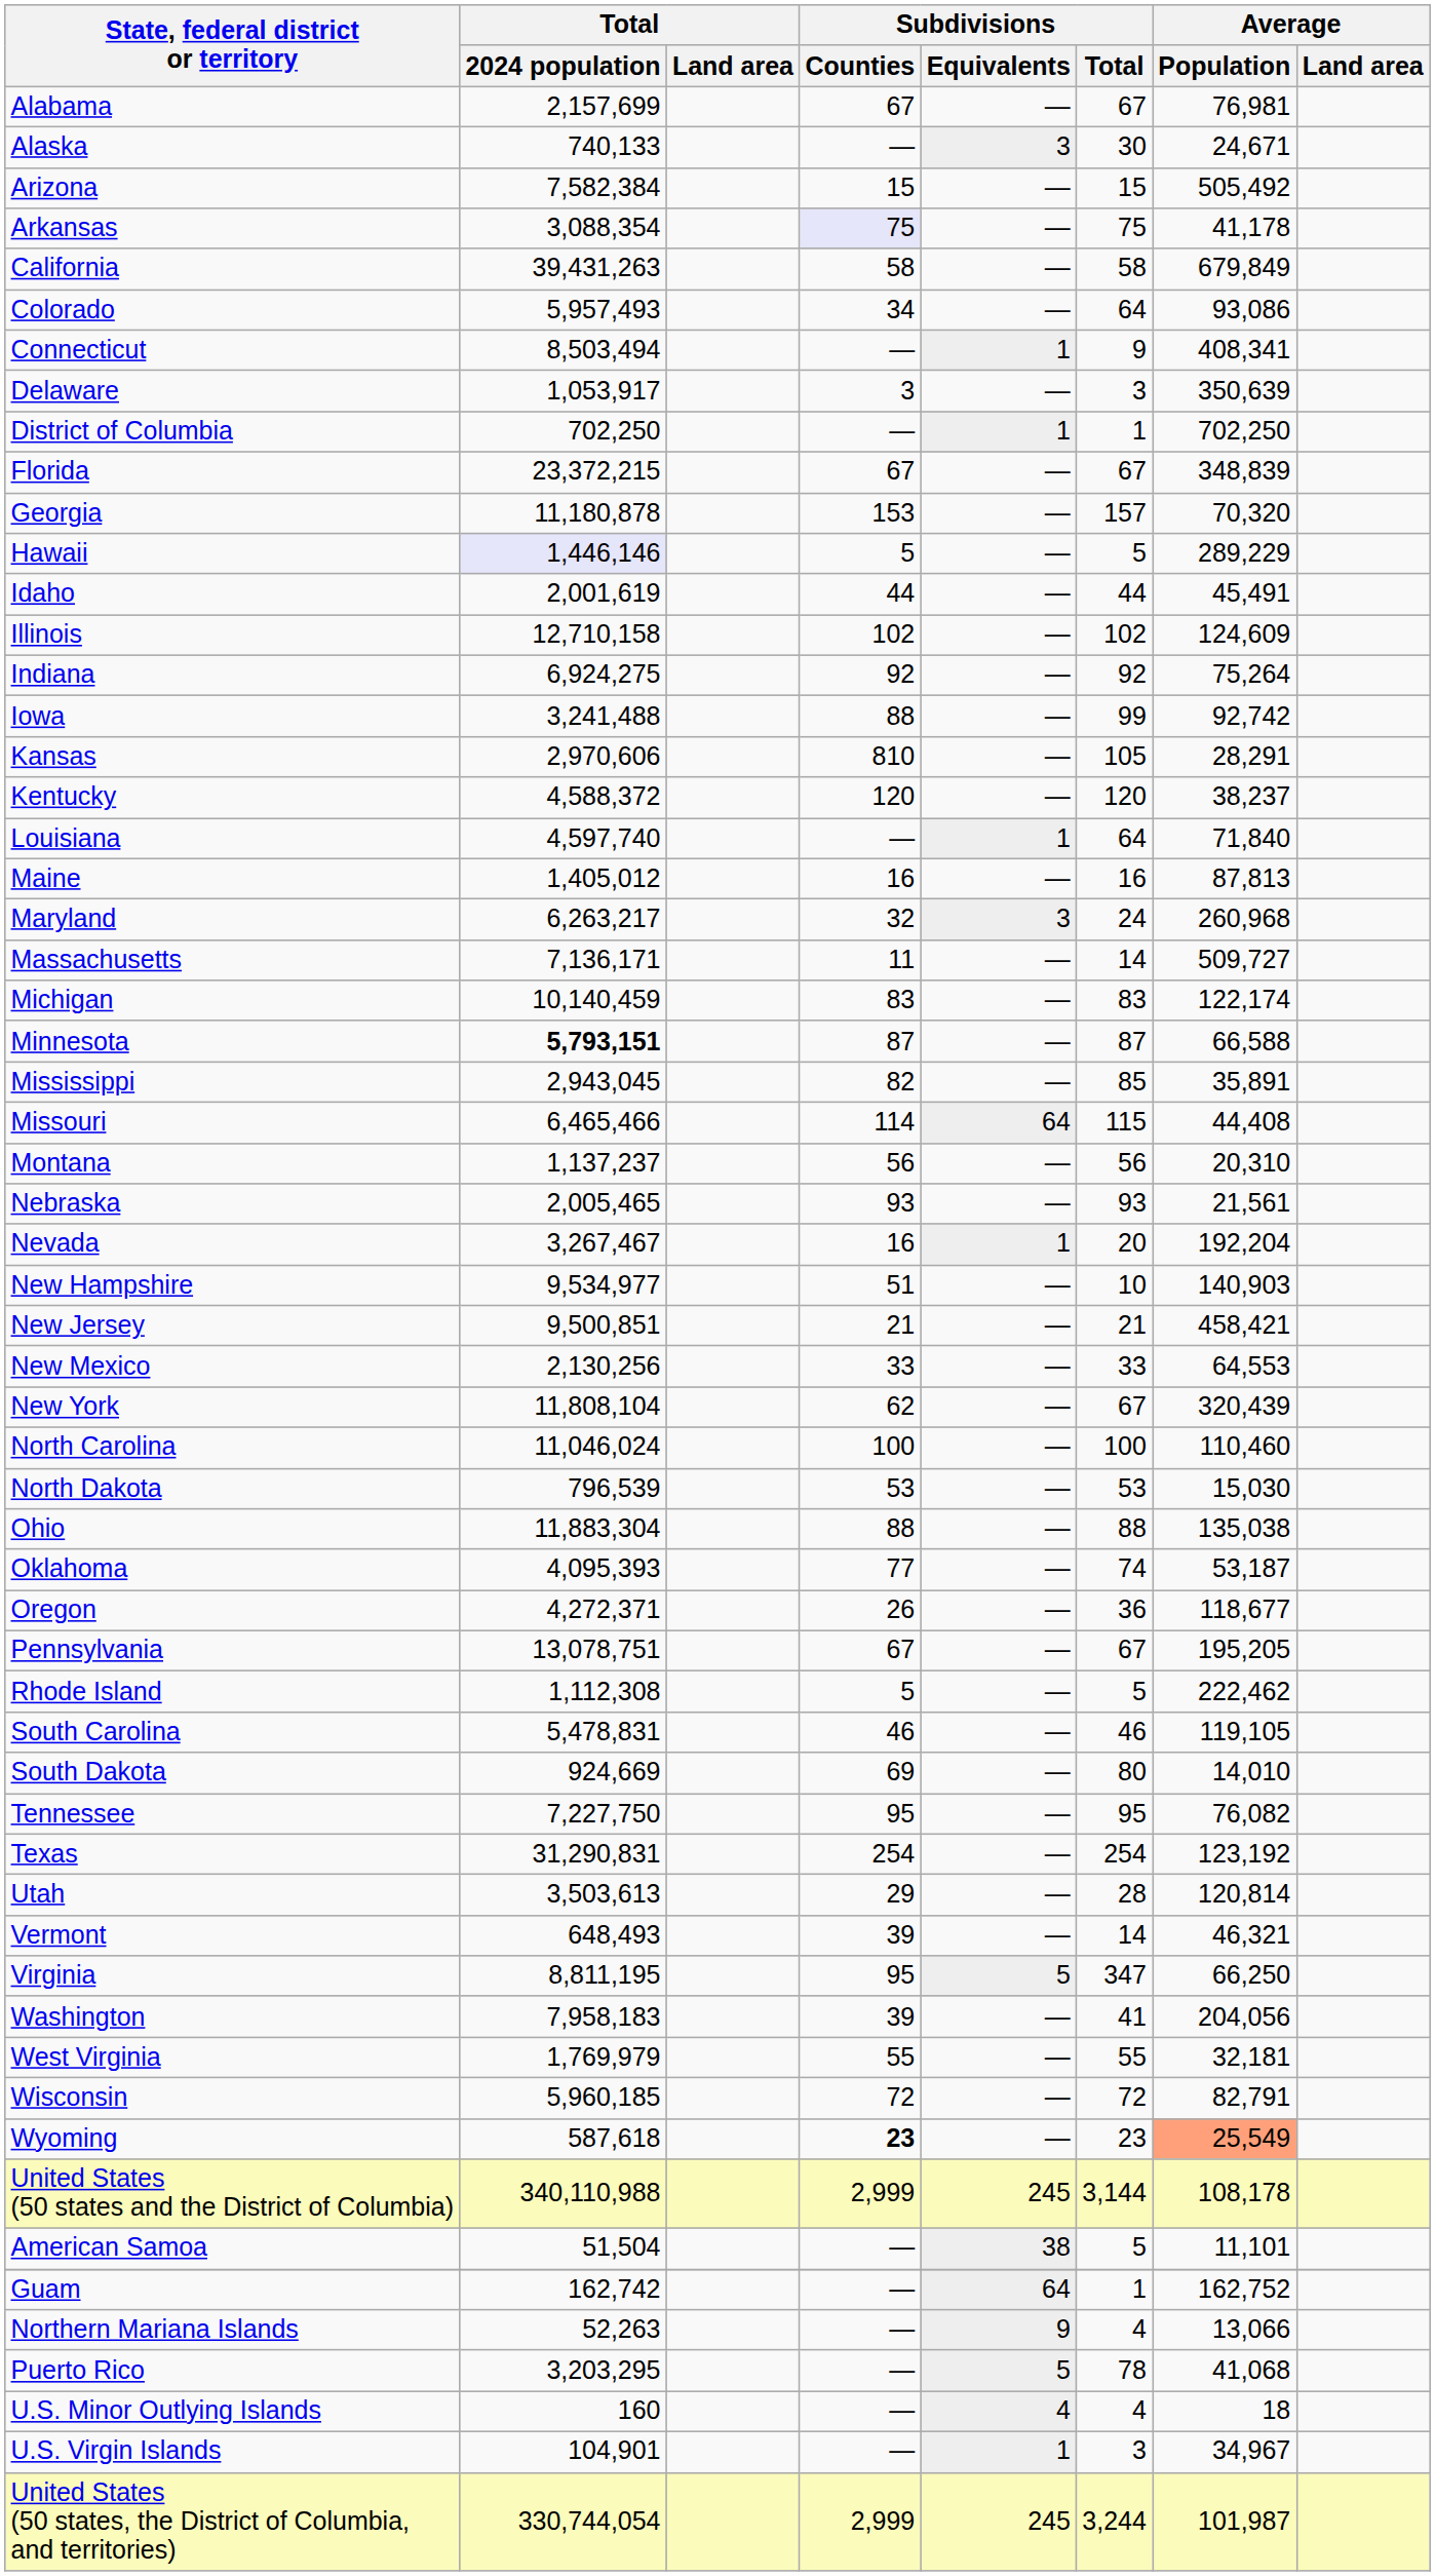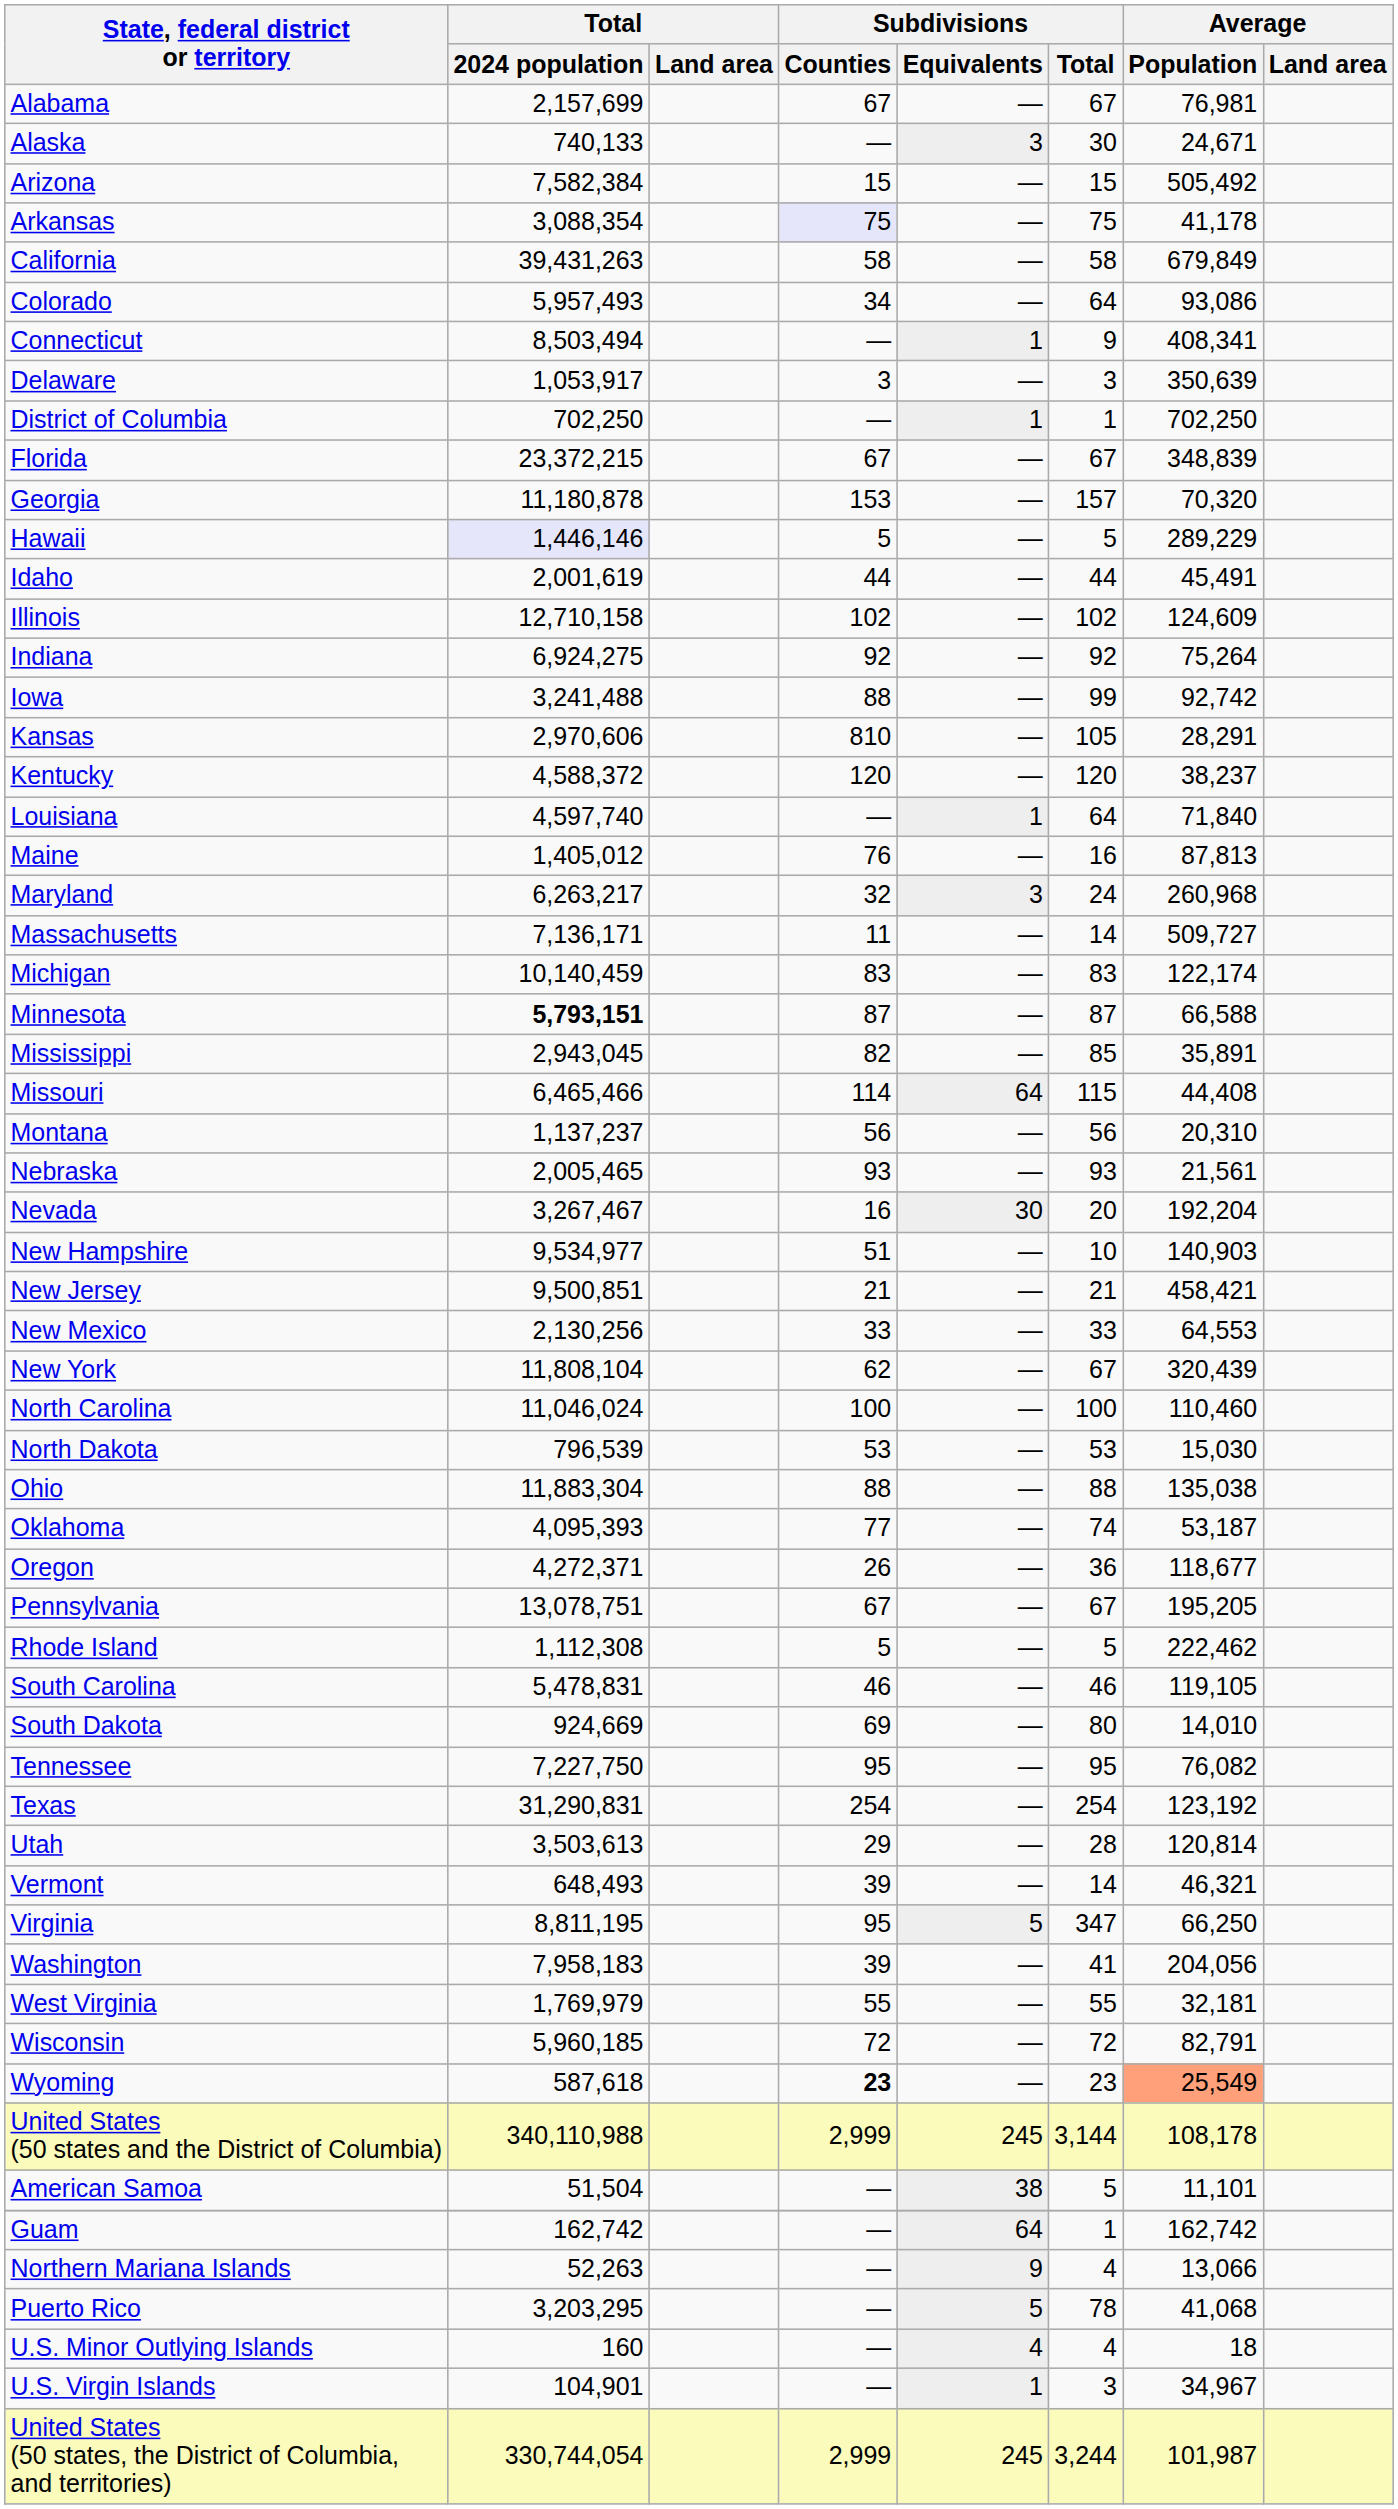Maine | Subdivisions / Counties: 16 -> 76
Nevada | Subdivisions / Equivalents: 1 -> 30
Guam | Average / Population: 162,752 -> 162,742
